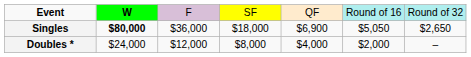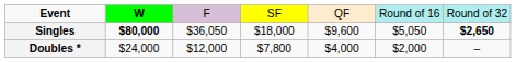Singles | column 3: $36,000 -> $36,050
Singles | column 5: $6,900 -> $9,600
Singles | column 7: normal -> bold
Doubles * | column 4: $8,000 -> $7,800
